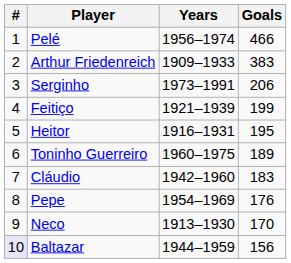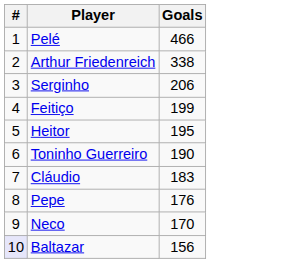- column: Years | 1956–1974 | 1909–1933 | 1973–1991 | 1921–1939 | 1916–1931 | 1960–1975 | 1942–1960 | 1954–1969 | 1913–1930 | 1944–1959
Arthur Friedenreich | Goals: 383 -> 338
Toninho Guerreiro | Goals: 189 -> 190
